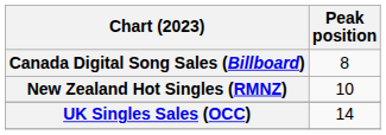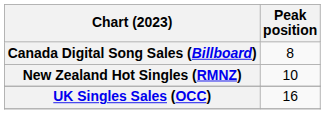UK Singles Sales (OCC) | Peak position: 14 -> 16
